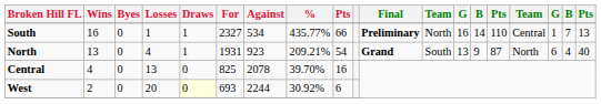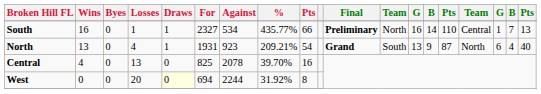West | Wins: 2 -> 0
West | For: 693 -> 694
West | %: 30.92% -> 31.92%
West | column 9: 6 -> 8
